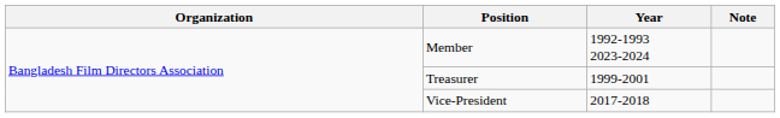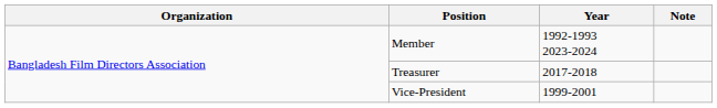Treasurer | Year: 1999-2001 -> 2017-2018
Vice-President | Year: 2017-2018 -> 1999-2001
